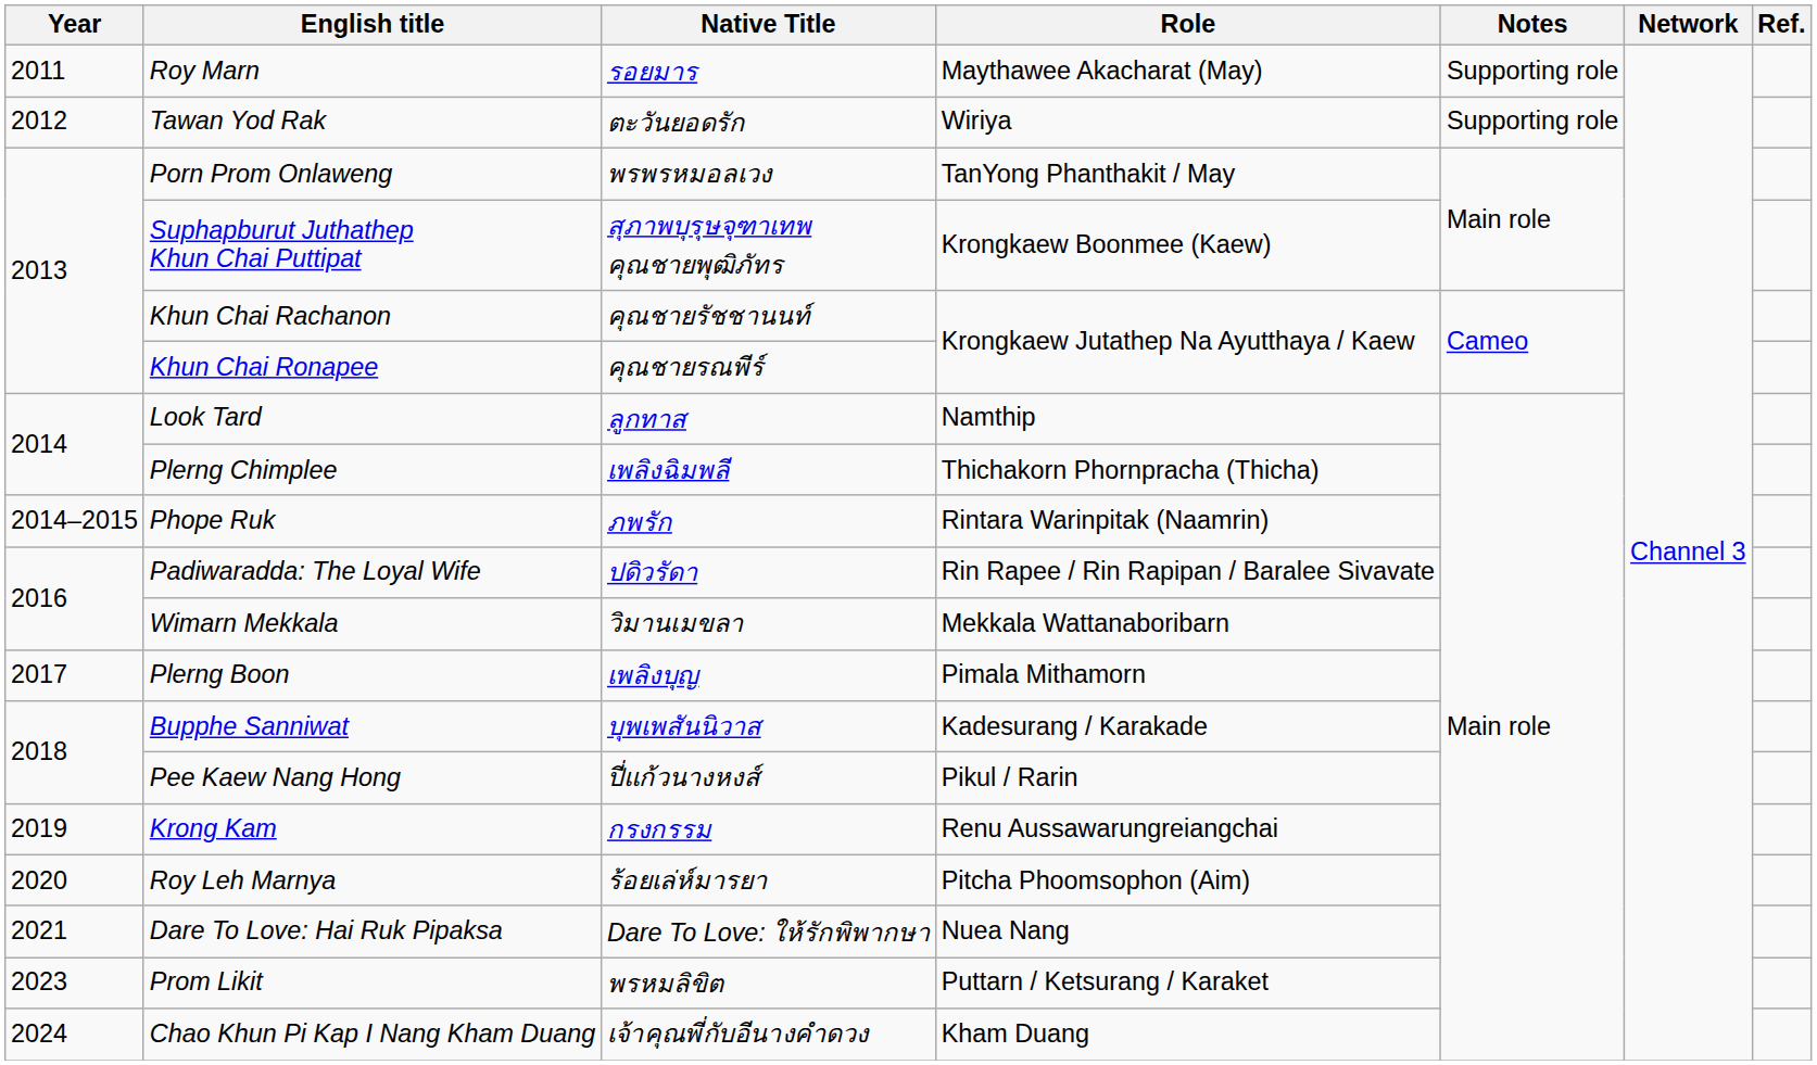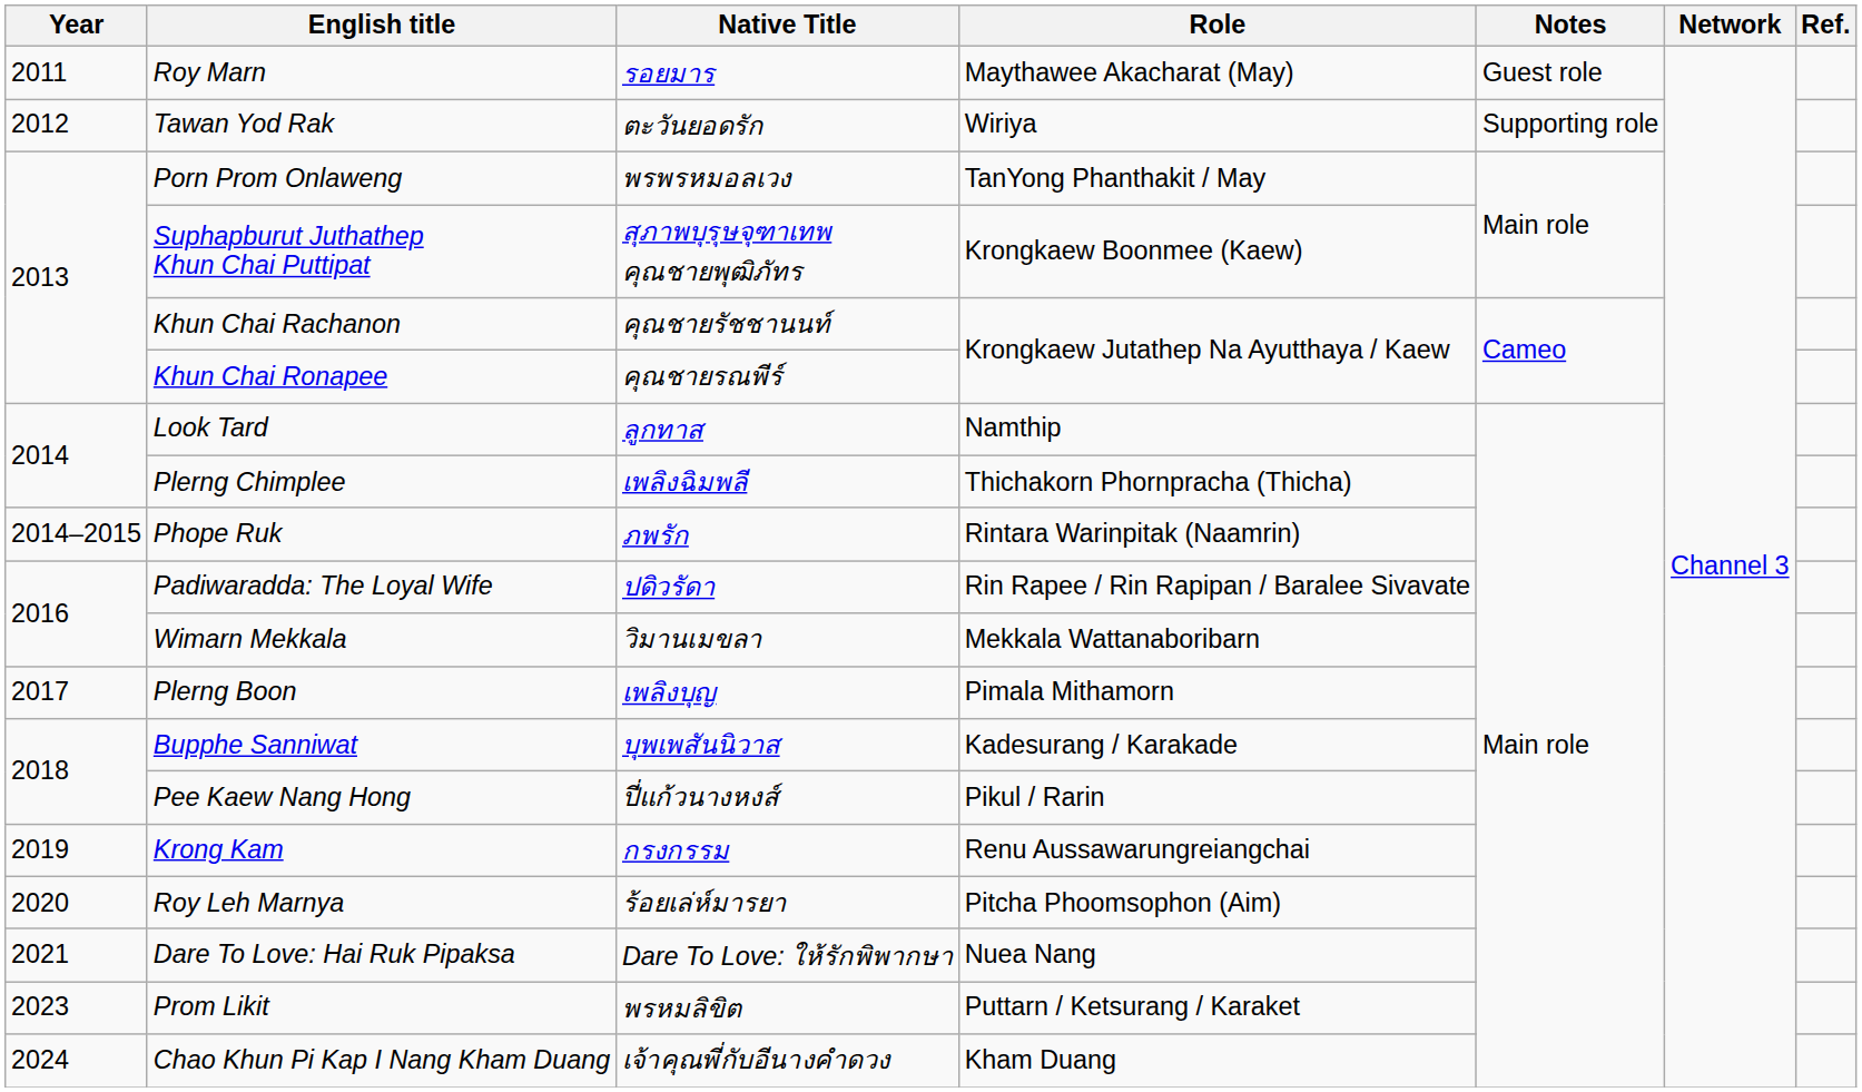Roy Marn | Notes: Supporting role -> Guest role
